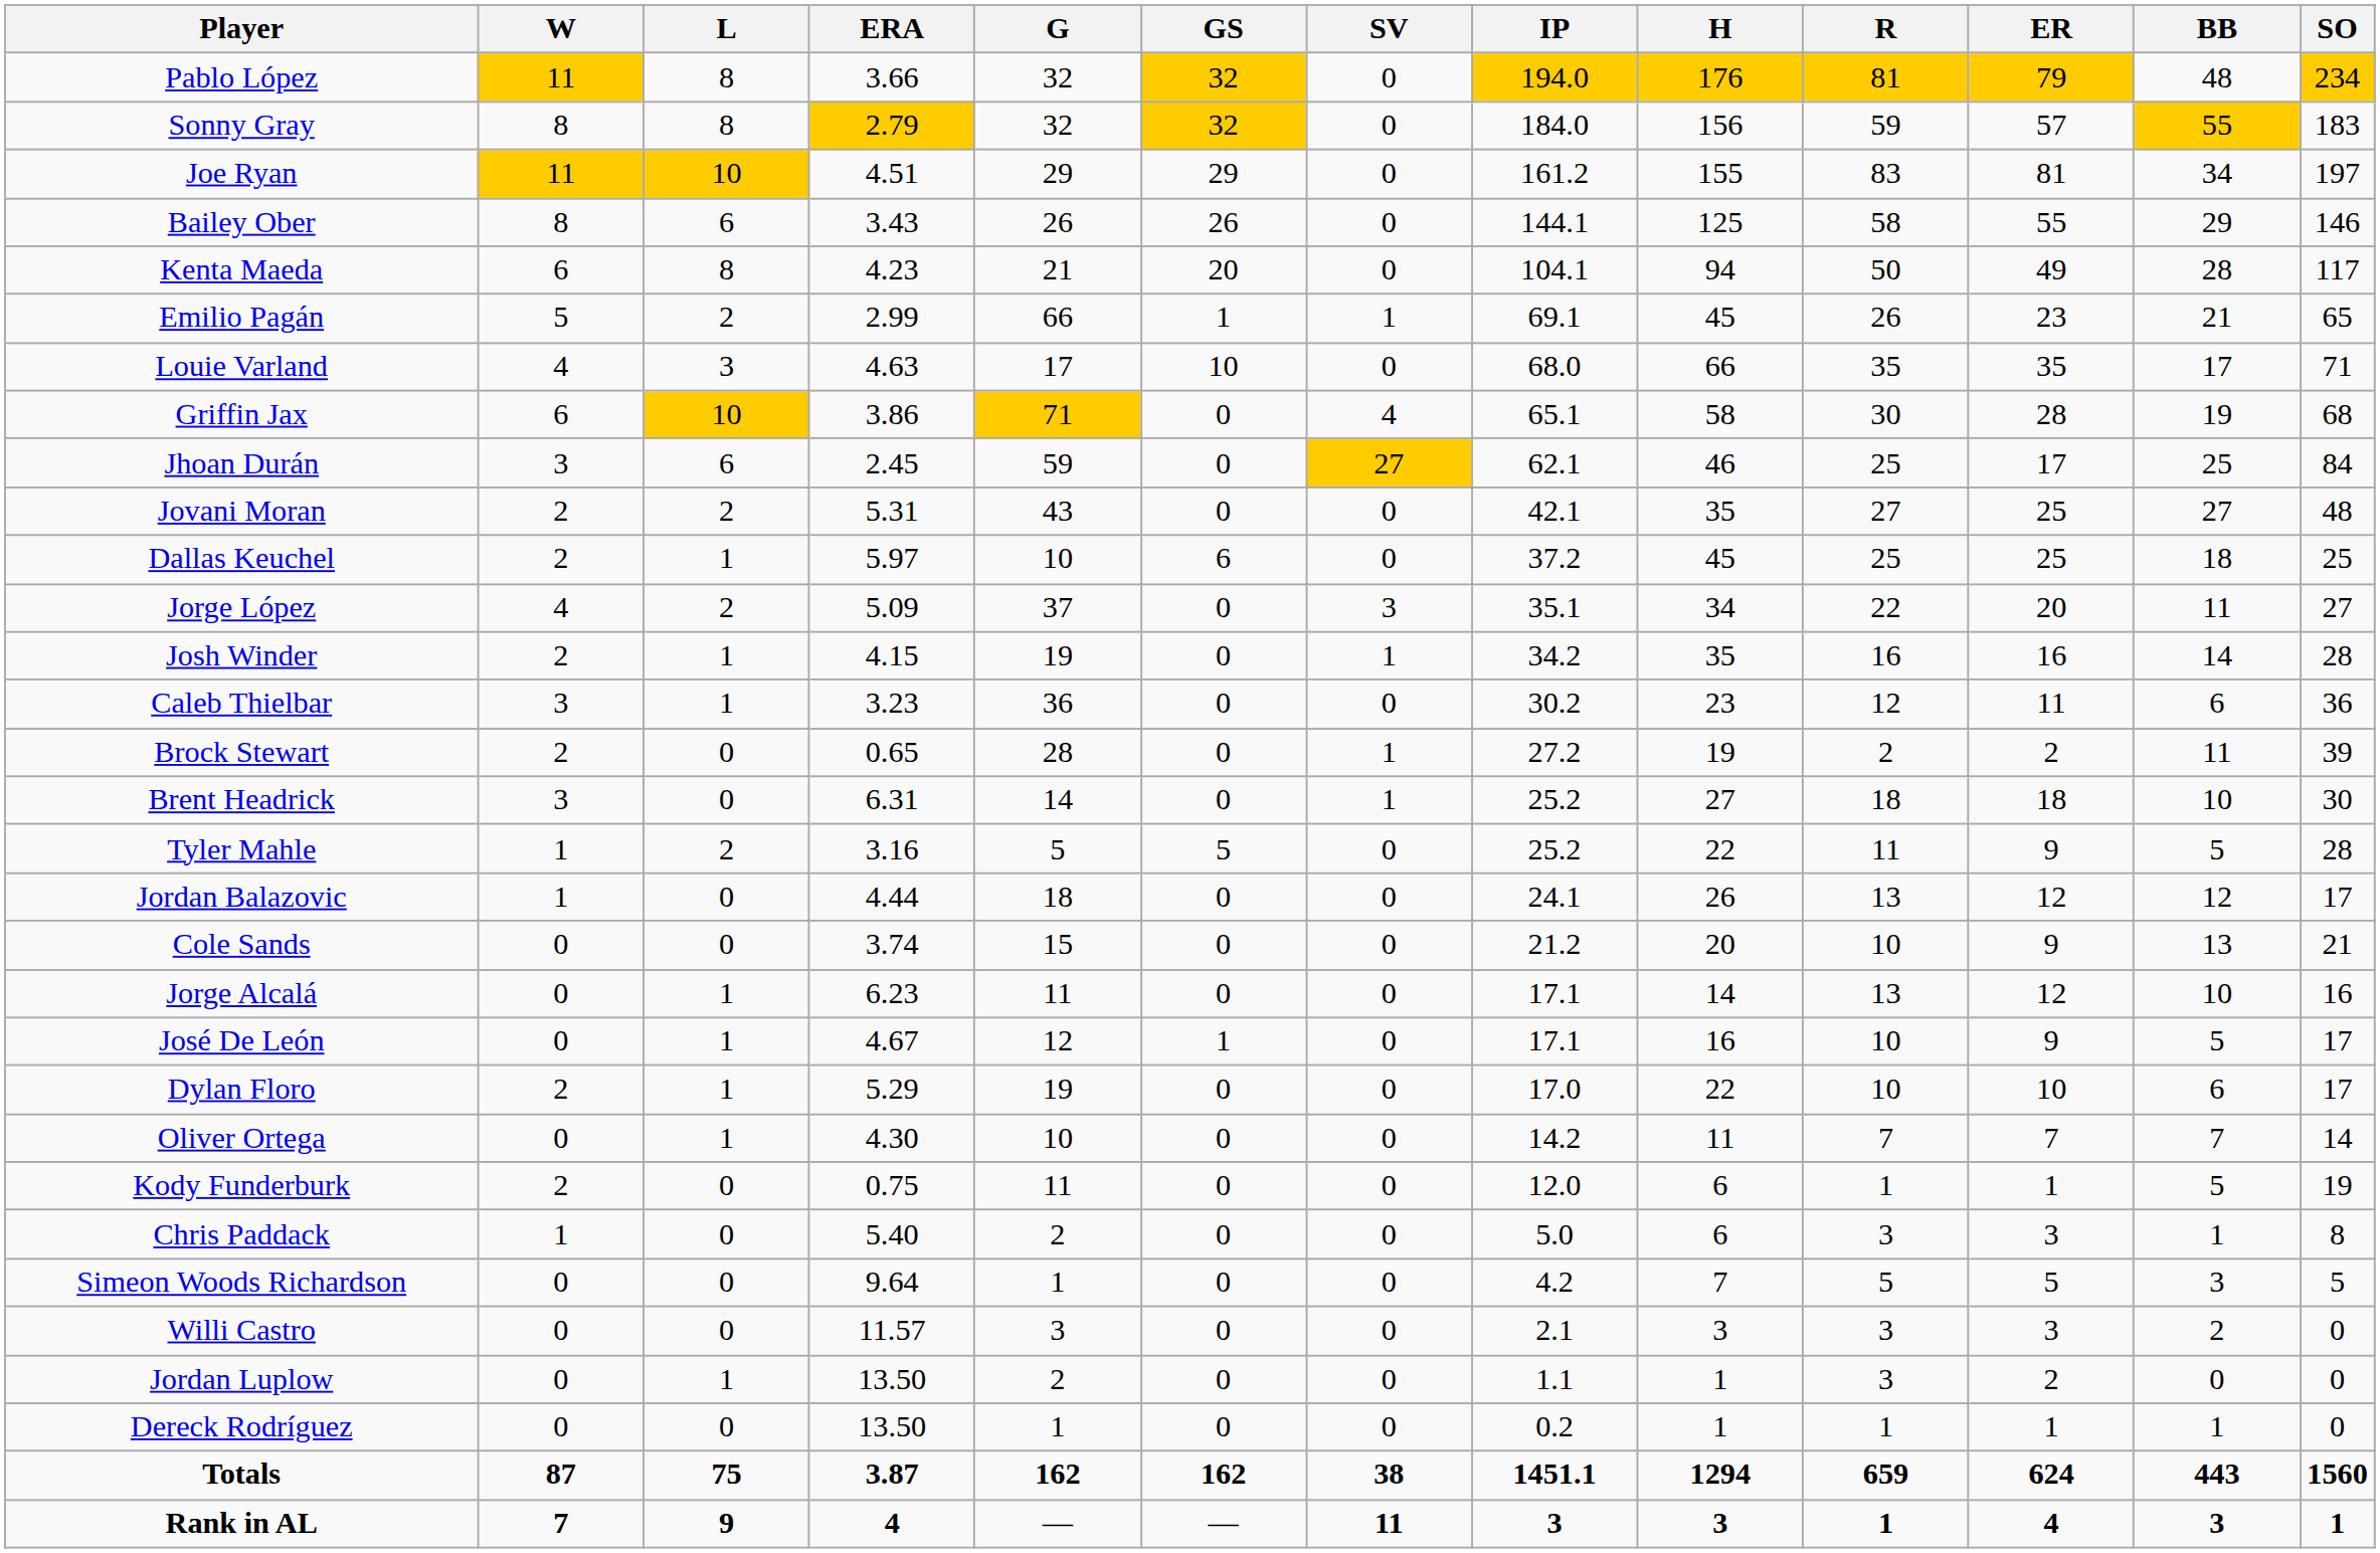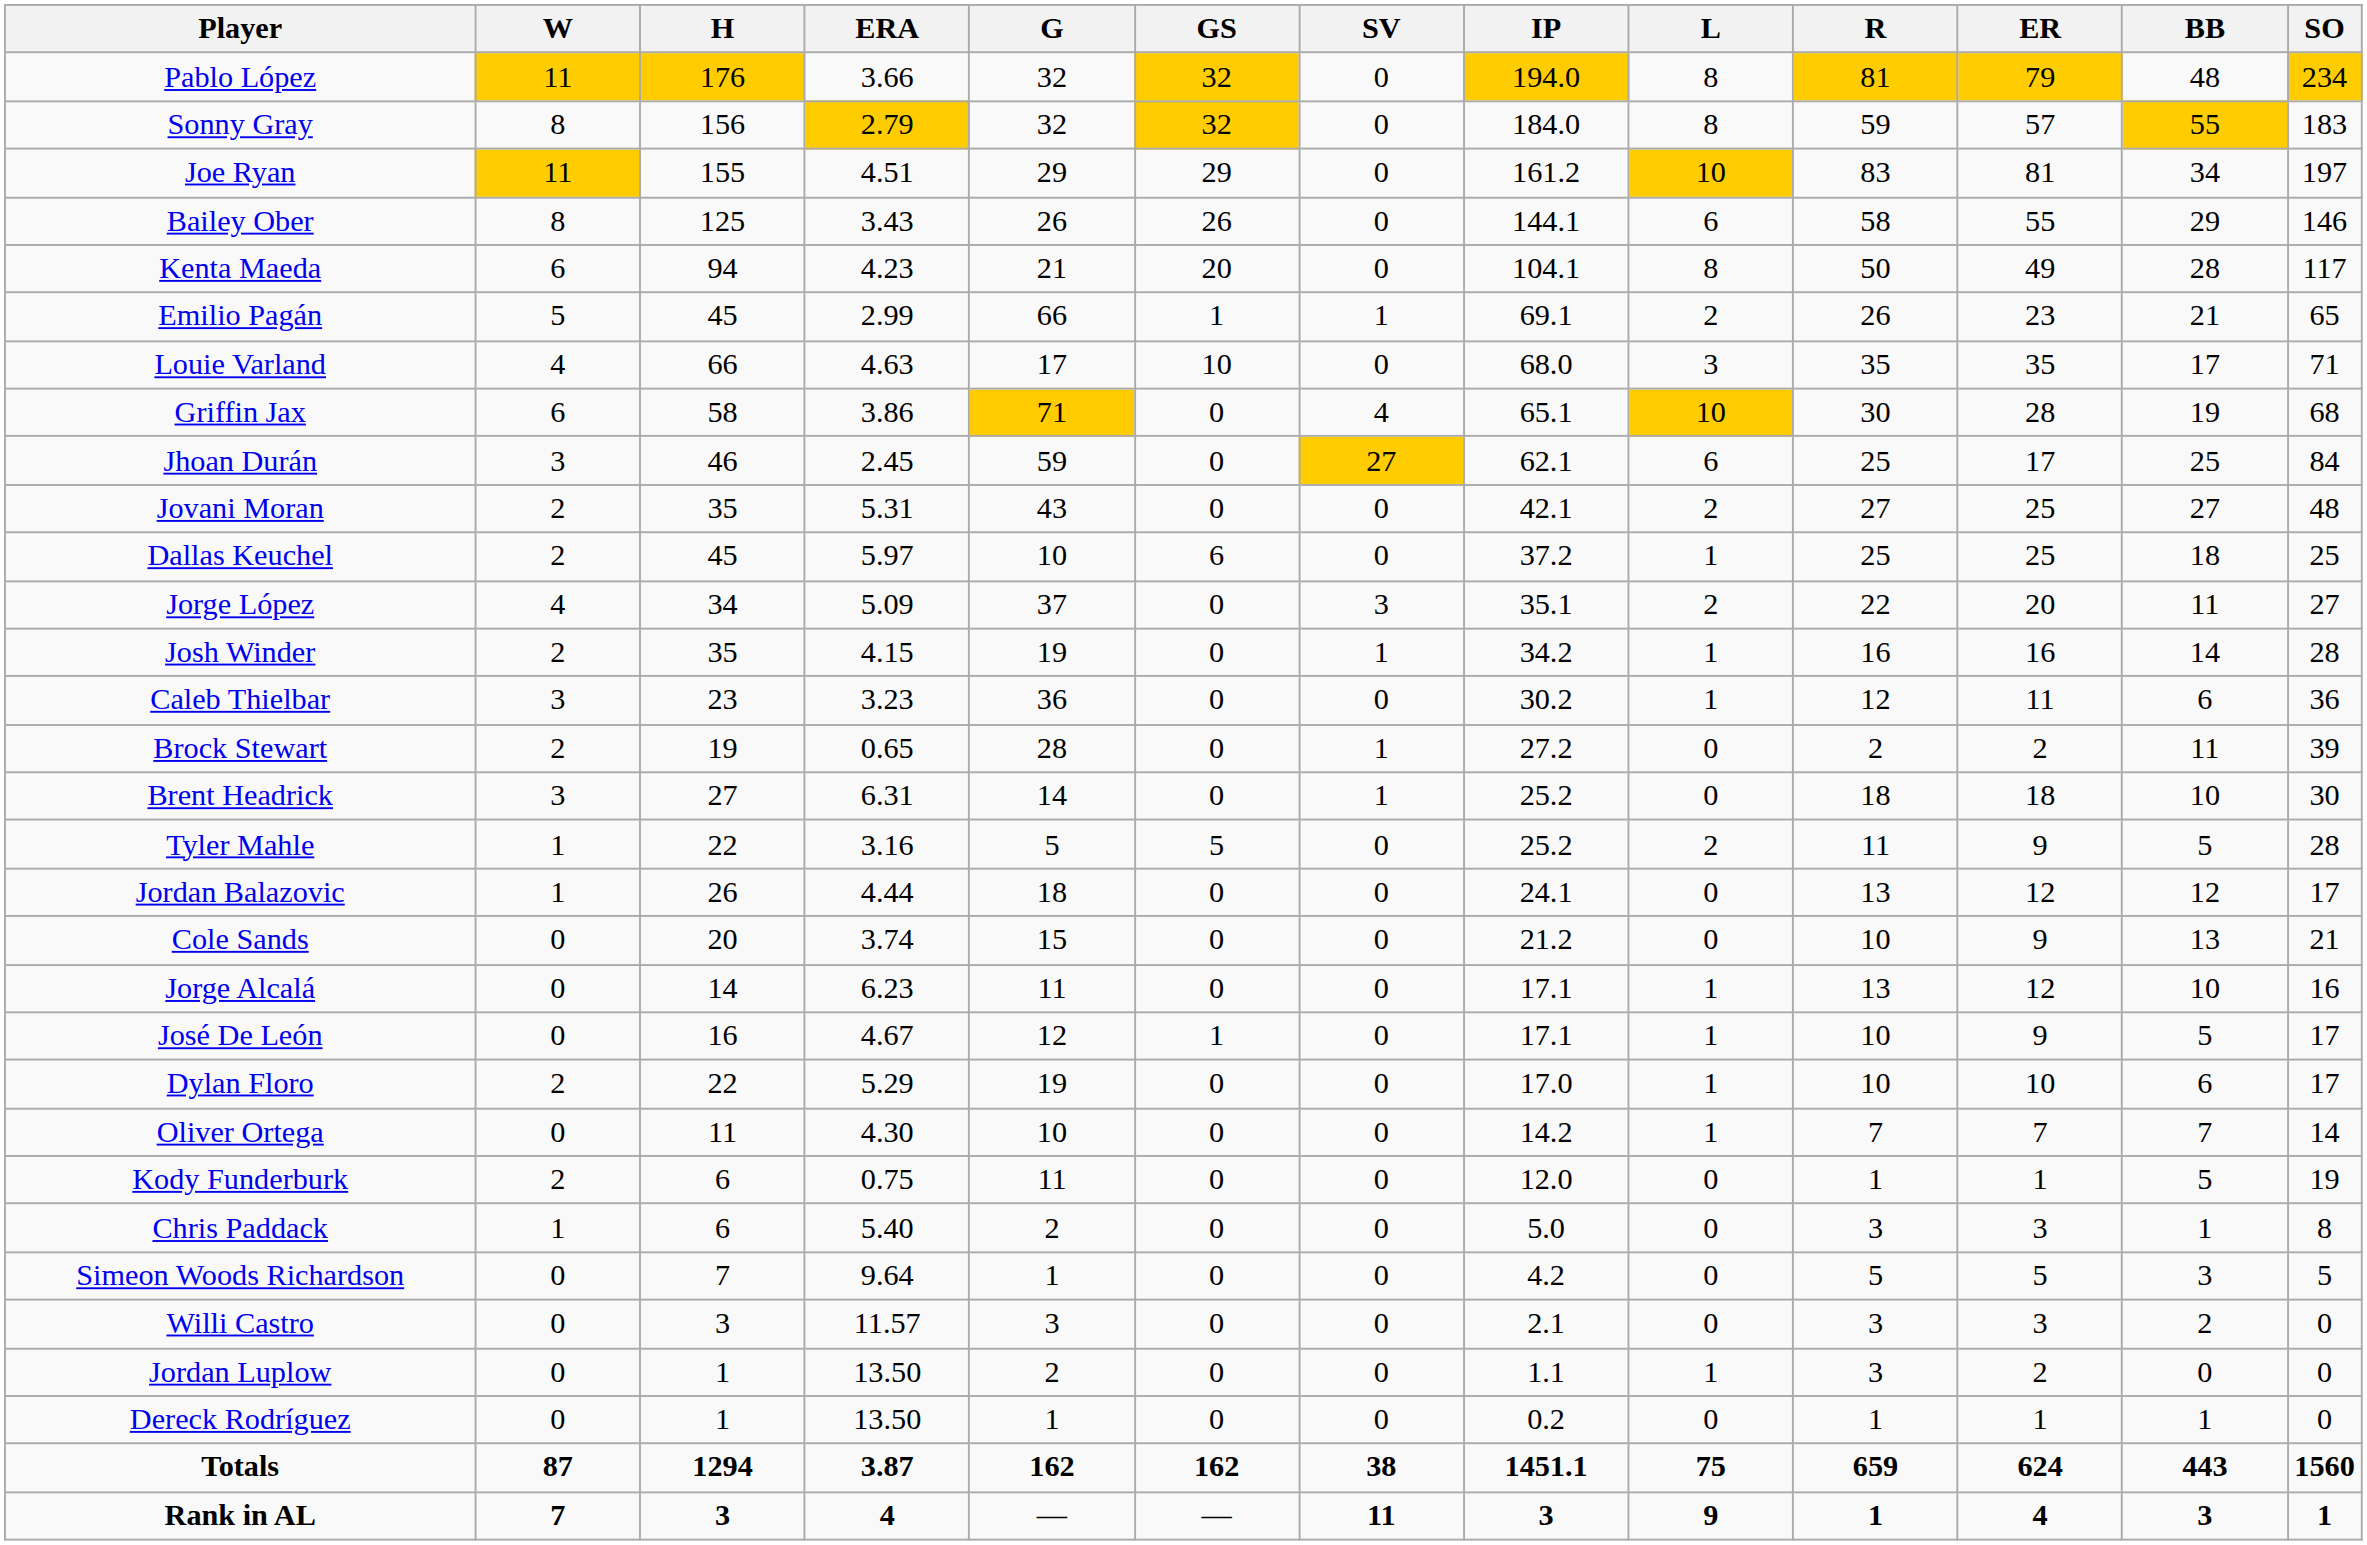columns swapped: L <-> H
